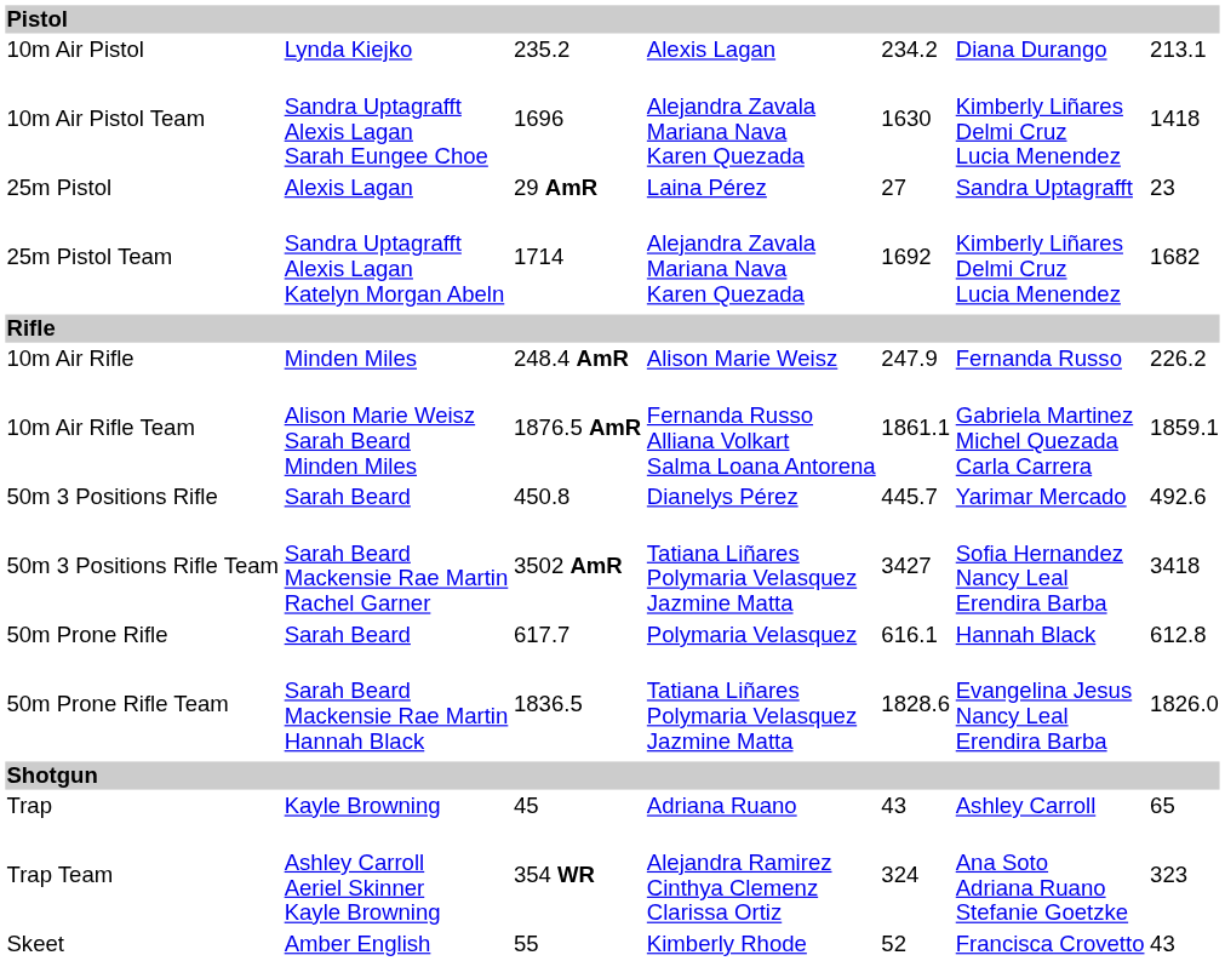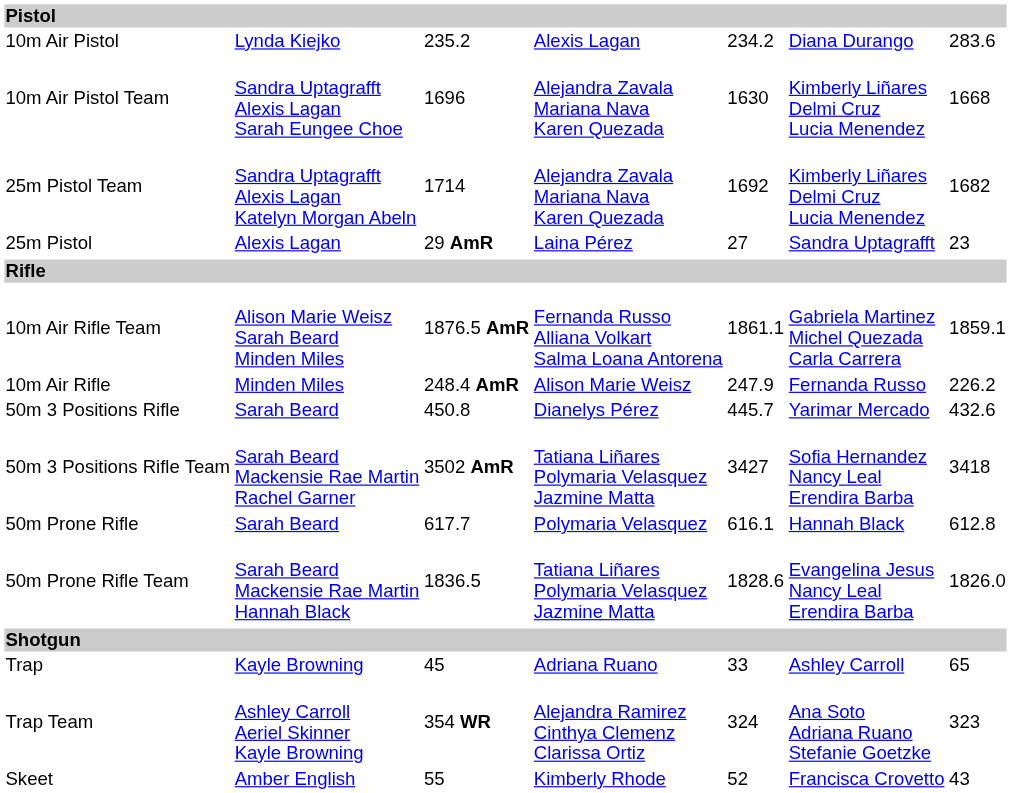10m Air Pistol | column 7: 213.1 -> 283.6
10m Air Pistol Team | column 7: 1418 -> 1668
rows swapped: 25m Pistol <-> 25m Pistol Team
rows swapped: 10m Air Rifle <-> 10m Air Rifle Team
50m 3 Positions Rifle | column 7: 492.6 -> 432.6
Trap | column 5: 43 -> 33
